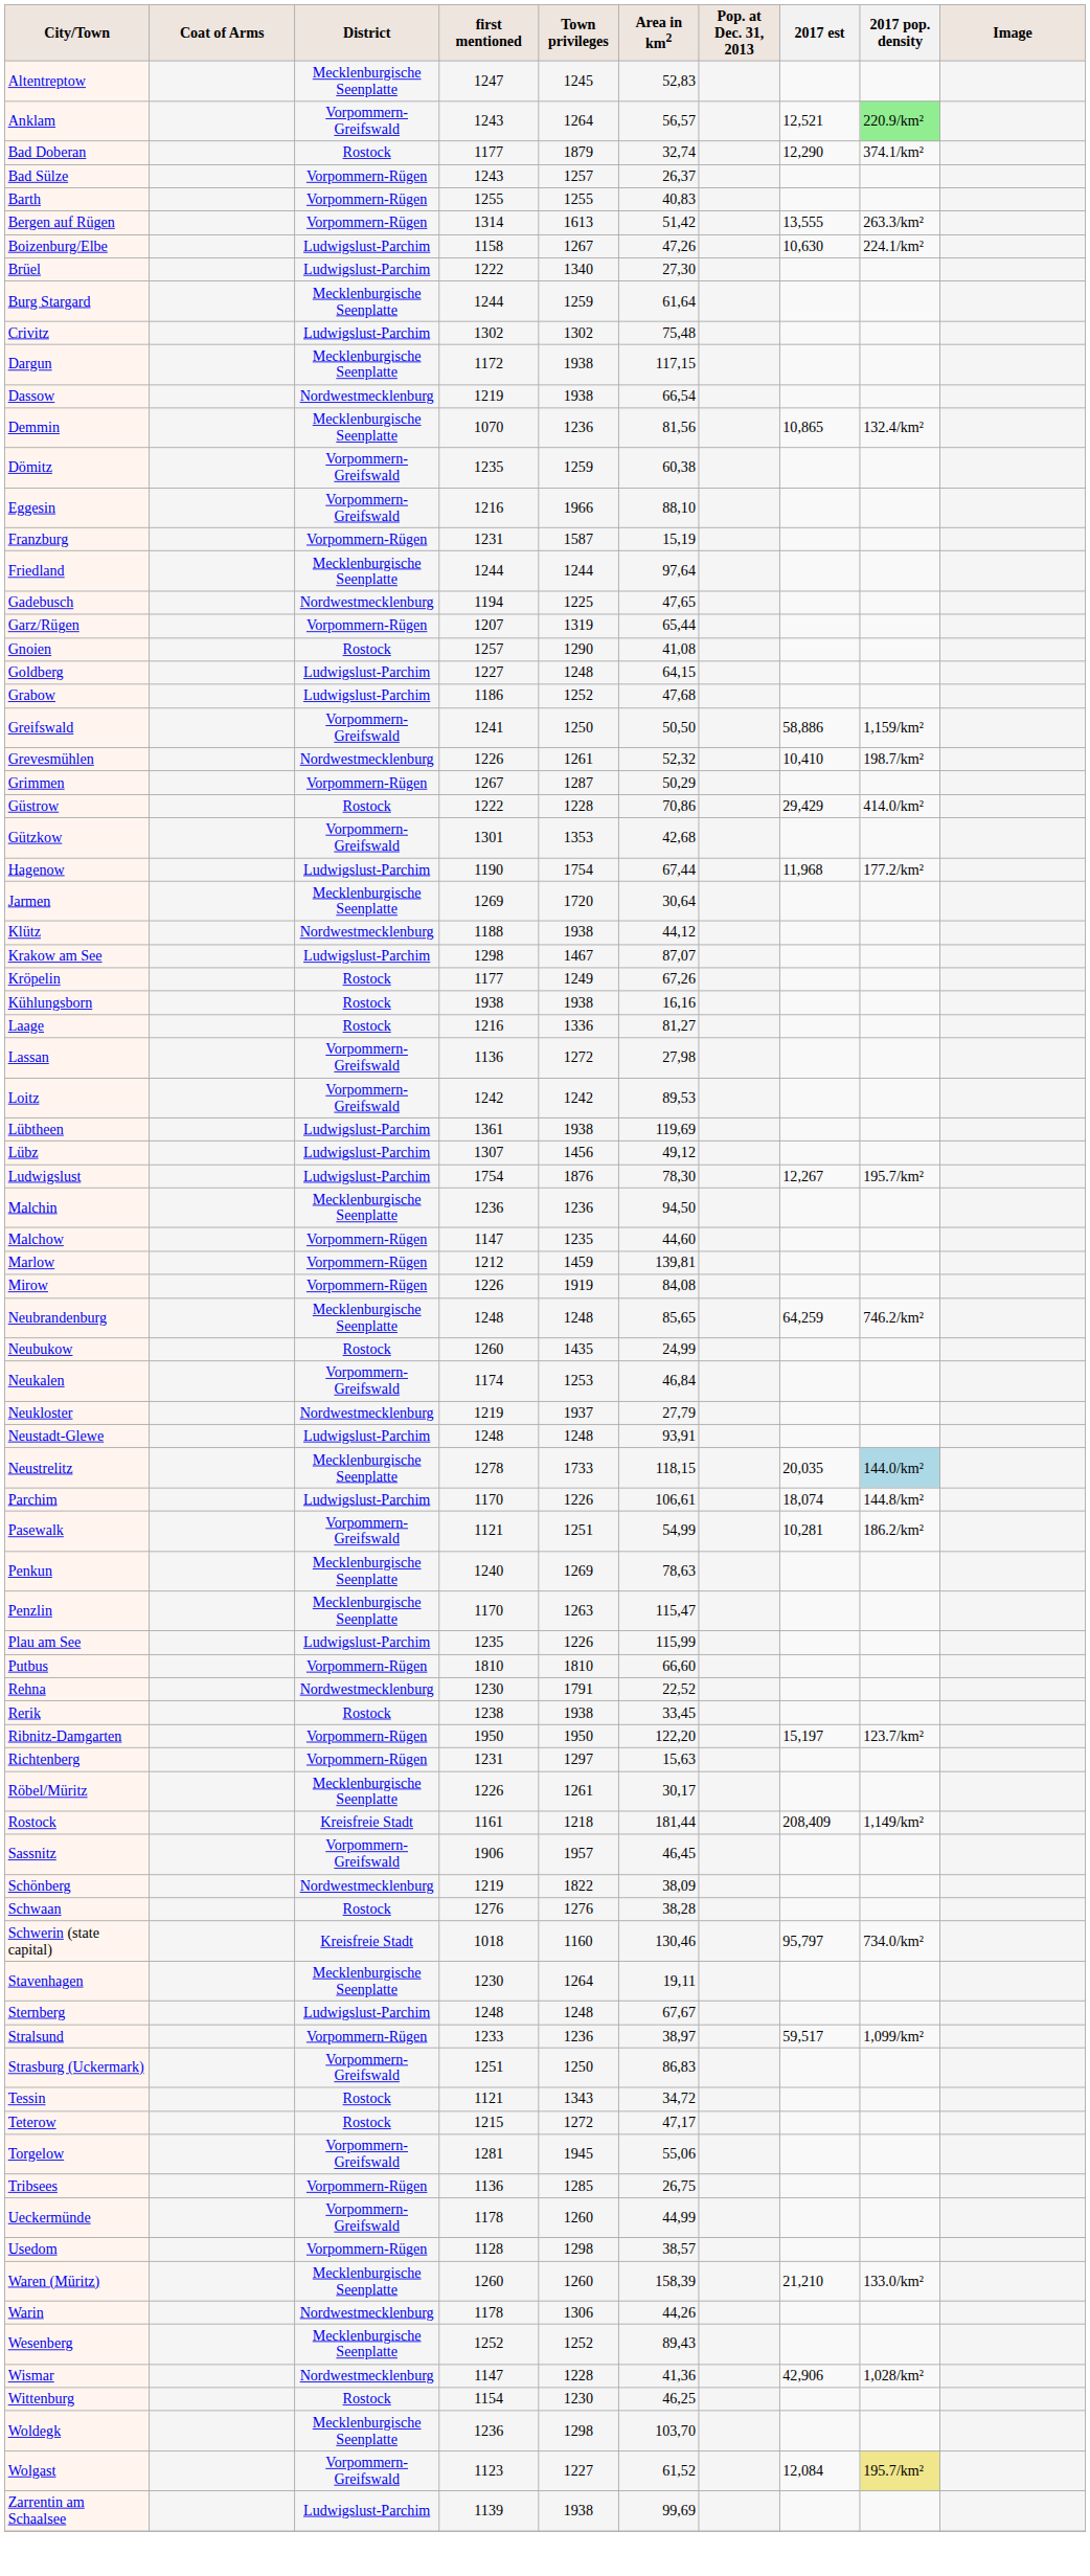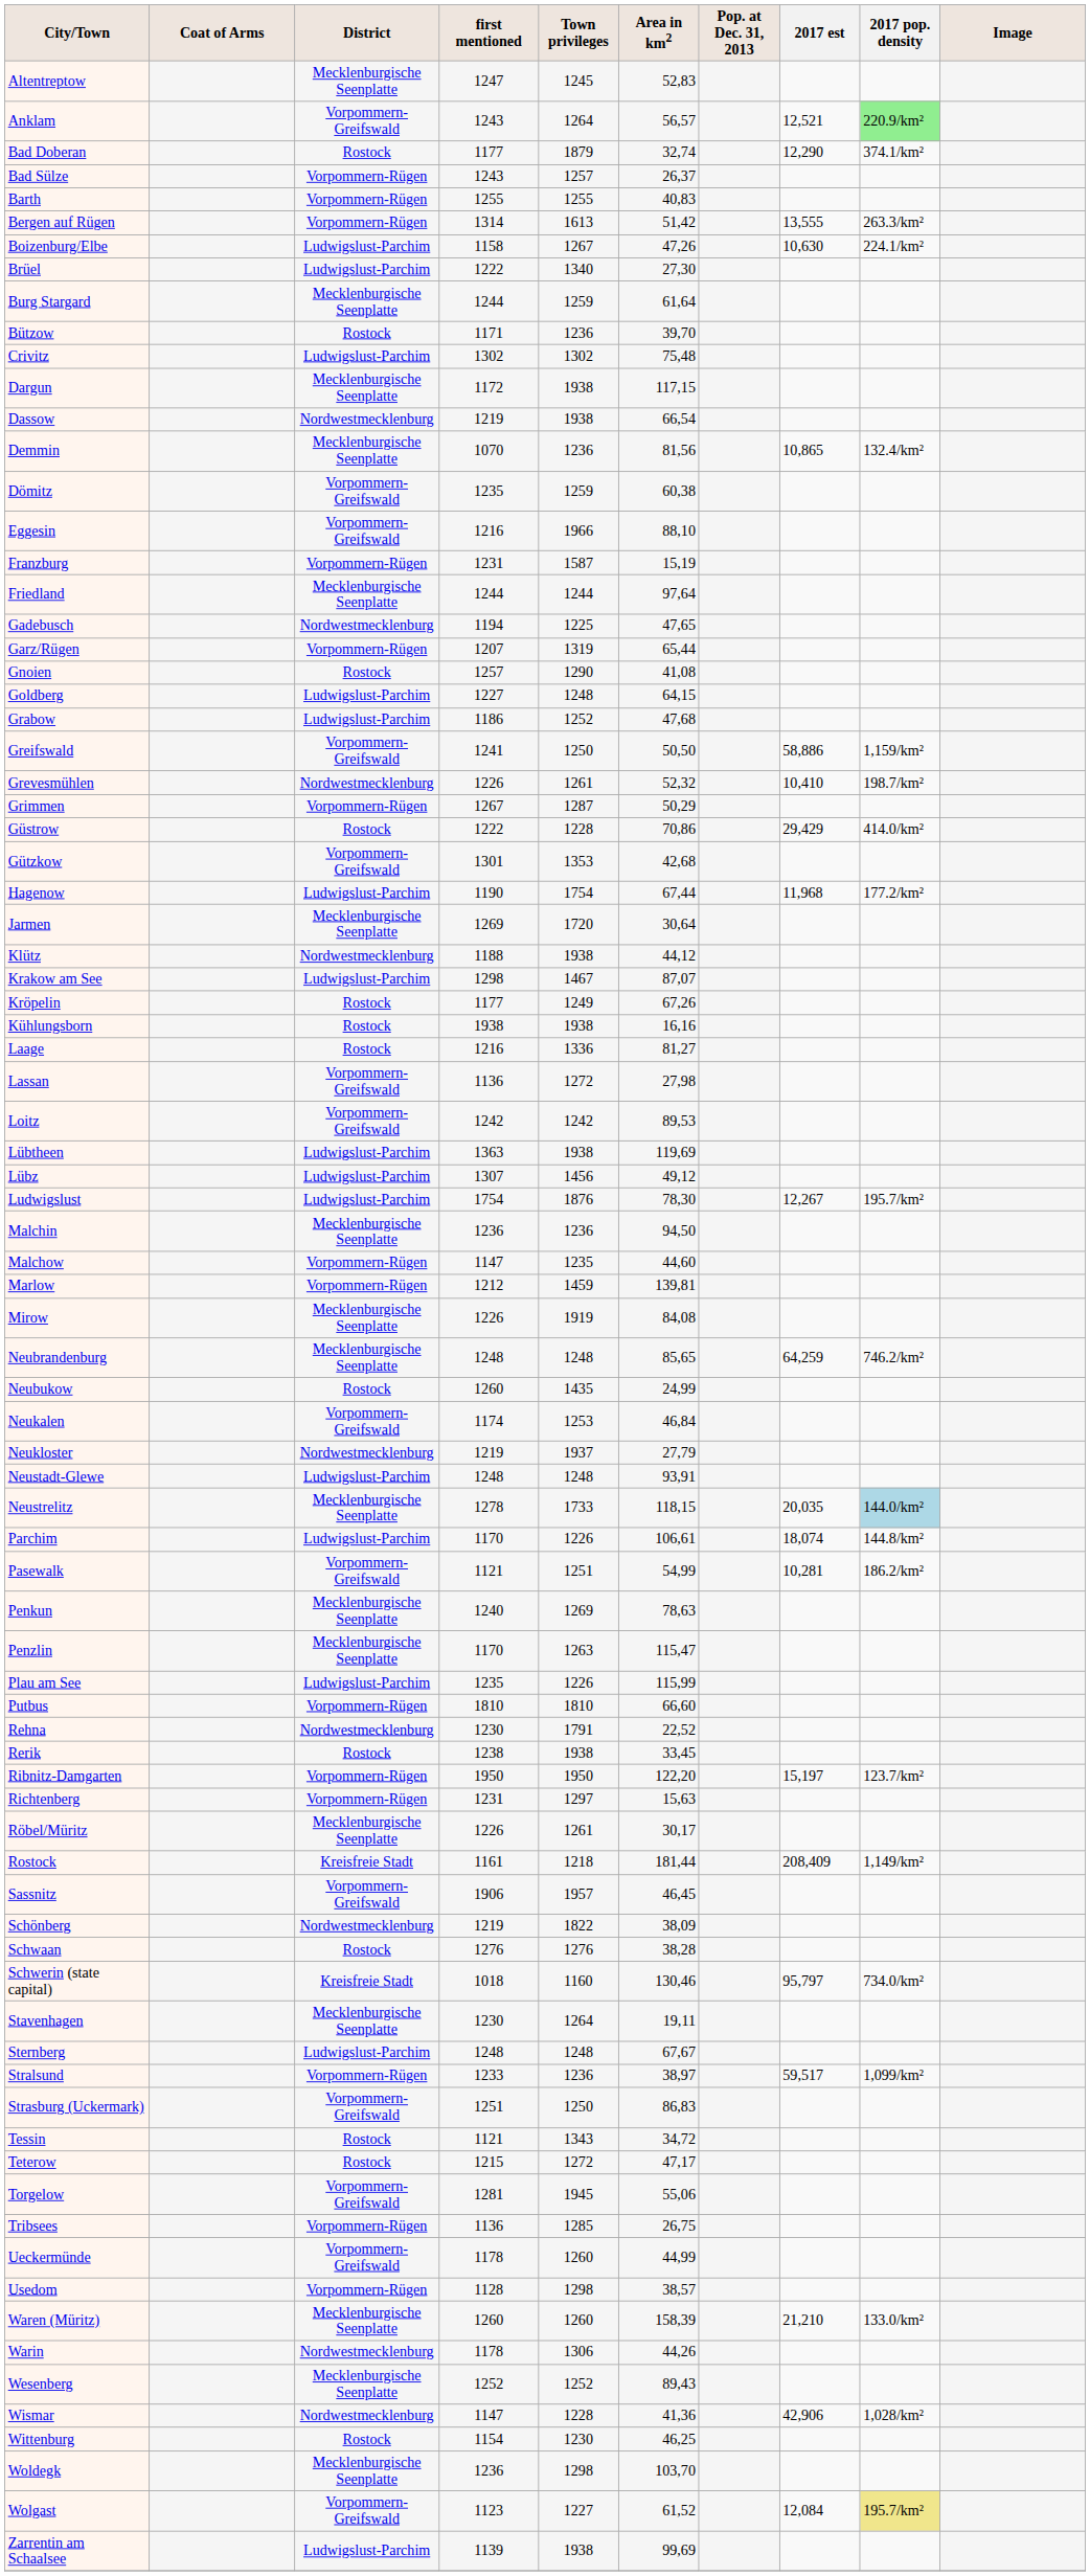+ row: Bützow | Rostock | 1171 | 1236 | 39,70
Lübtheen | first mentioned: 1361 -> 1363
Mirow | District: Vorpommern-Rügen -> Mecklenburgische Seenplatte
